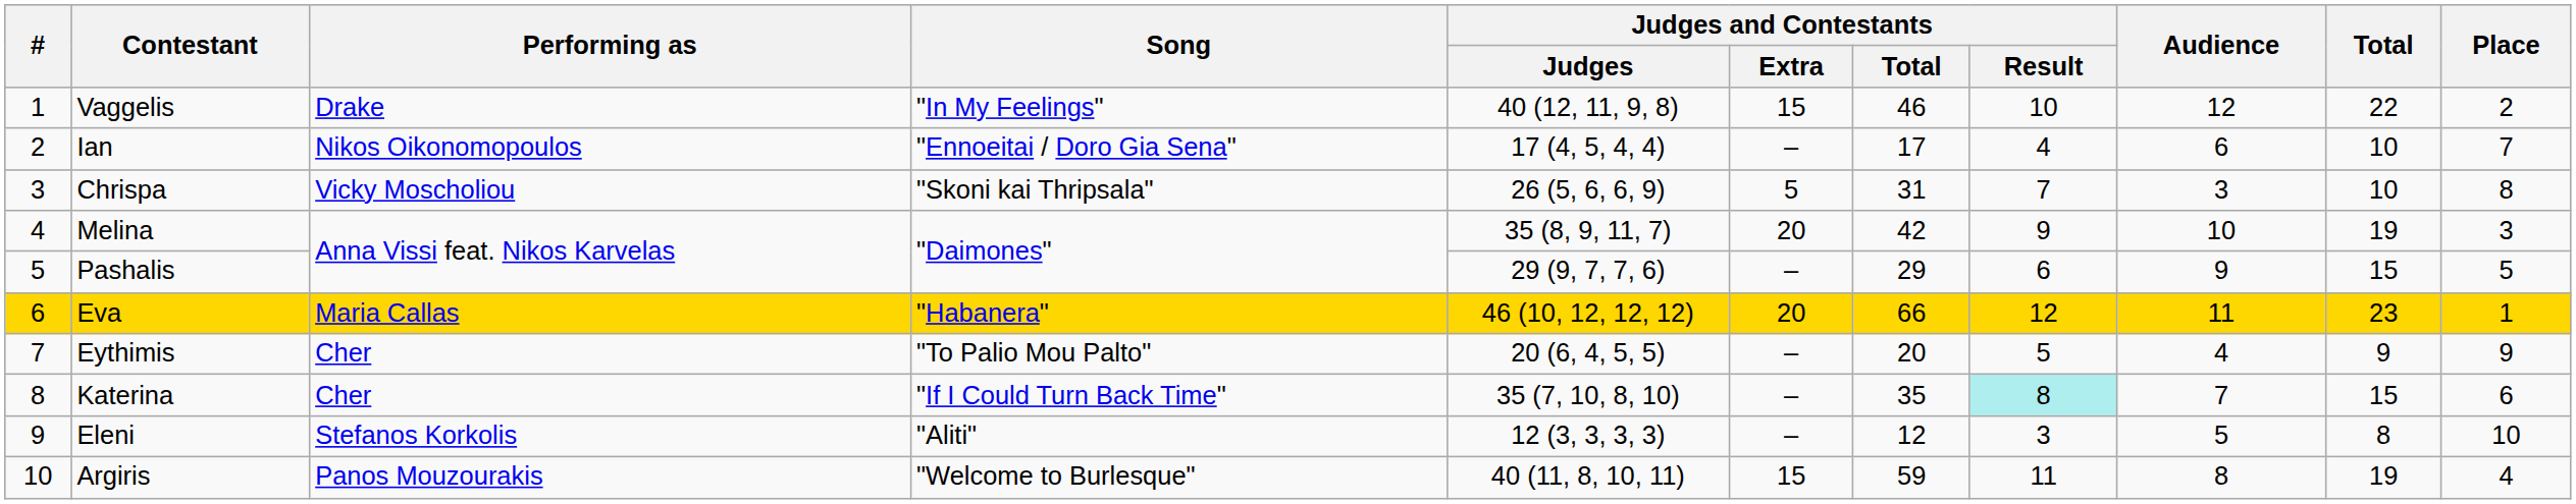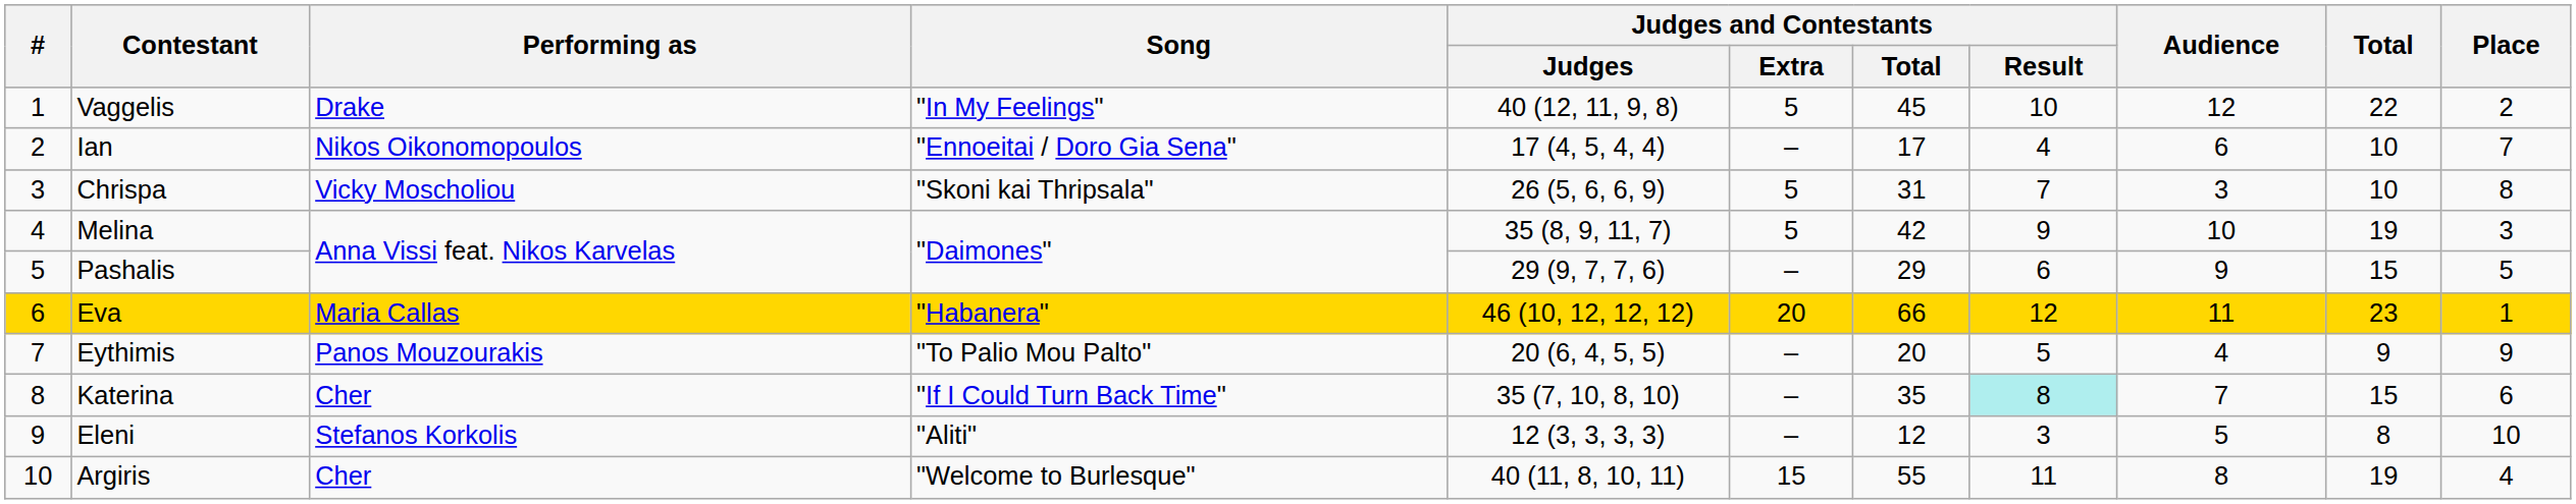Vaggelis | Judges and Contestants / Extra: 15 -> 5
Vaggelis | Judges and Contestants / Total: 46 -> 45
Melina | Judges and Contestants / Extra: 20 -> 5
Eythimis | Performing as: Cher -> Panos Mouzourakis
Argiris | Performing as: Panos Mouzourakis -> Cher
Argiris | Judges and Contestants / Total: 59 -> 55
